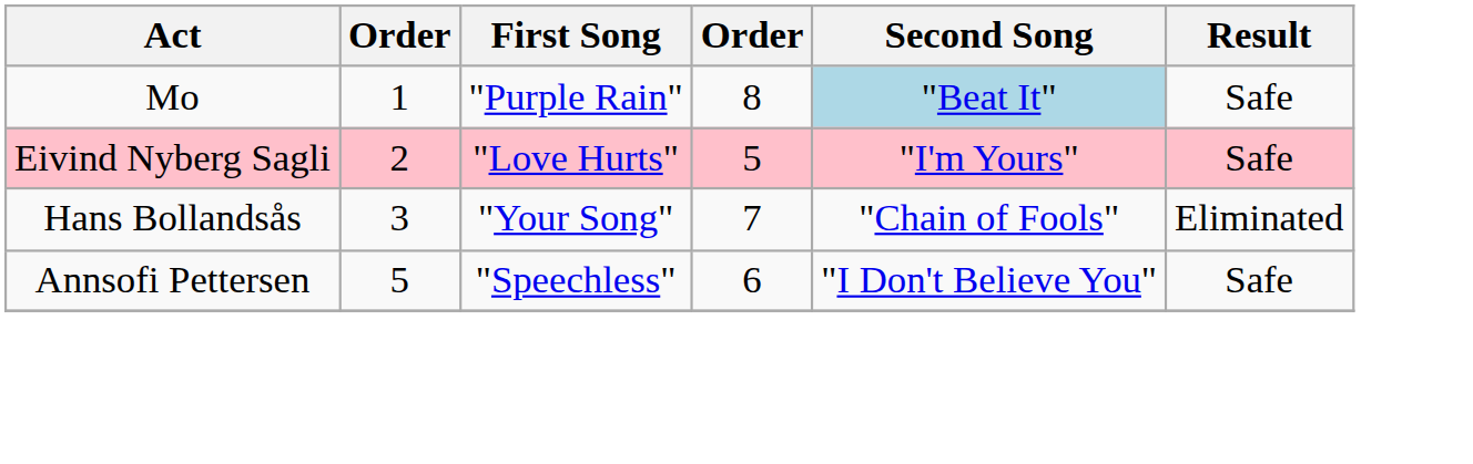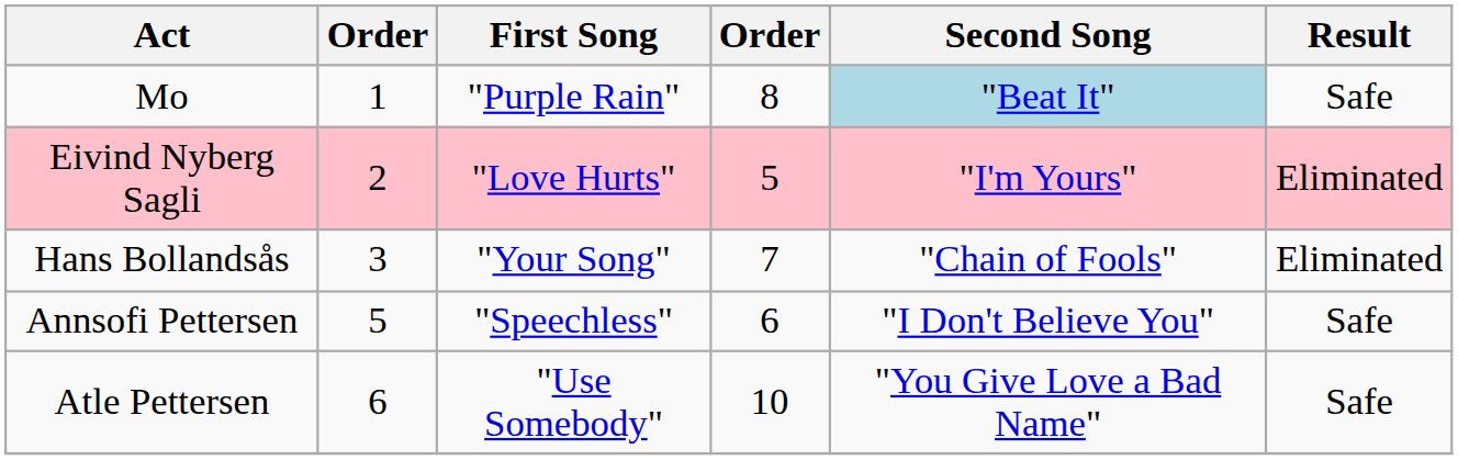Eivind Nyberg Sagli | Result: Safe -> Eliminated
+ row: Atle Pettersen | 6 | "Use Somebody" | 10 | "You Give Love a Bad Name" | Safe
